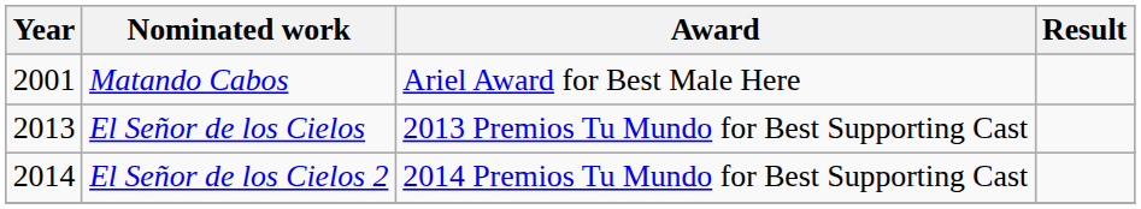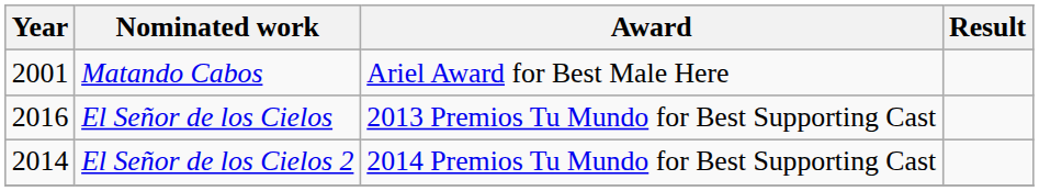El Señor de los Cielos | Year: 2013 -> 2016
